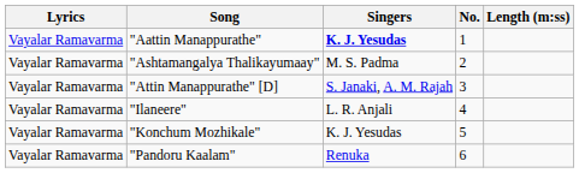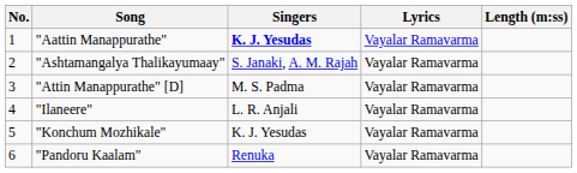columns swapped: No. <-> Lyrics
"Ashtamangalya Thalikayumaay" | Singers: M. S. Padma -> S. Janaki, A. M. Rajah
"Attin Manappurathe" [D] | Singers: S. Janaki, A. M. Rajah -> M. S. Padma
